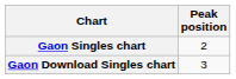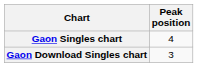Gaon Singles chart | Peak position: 2 -> 4
